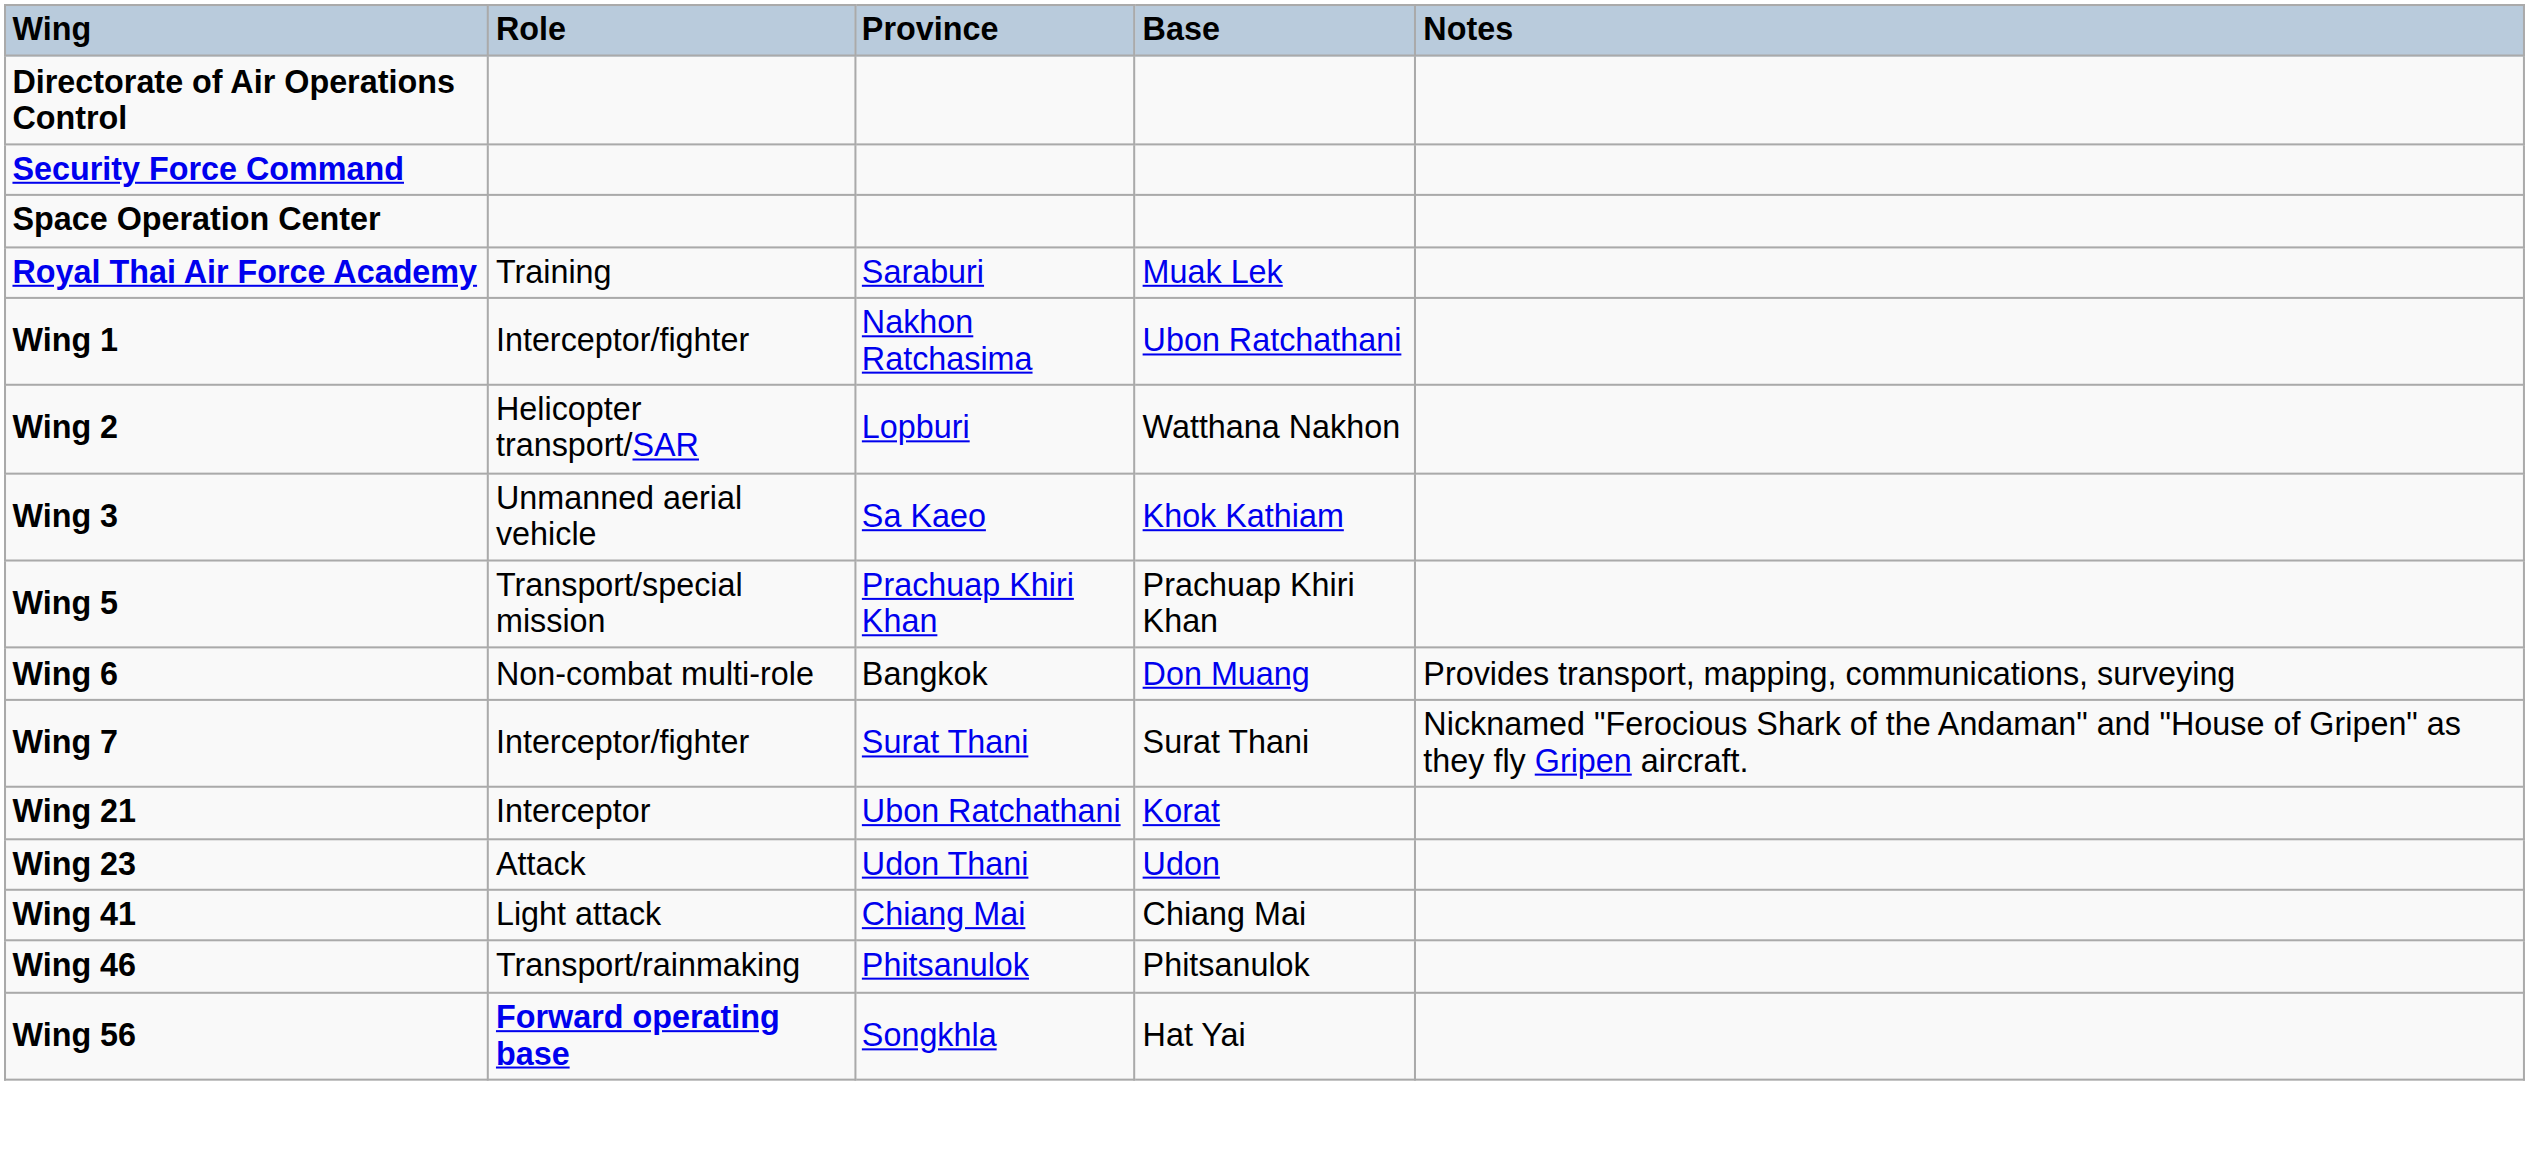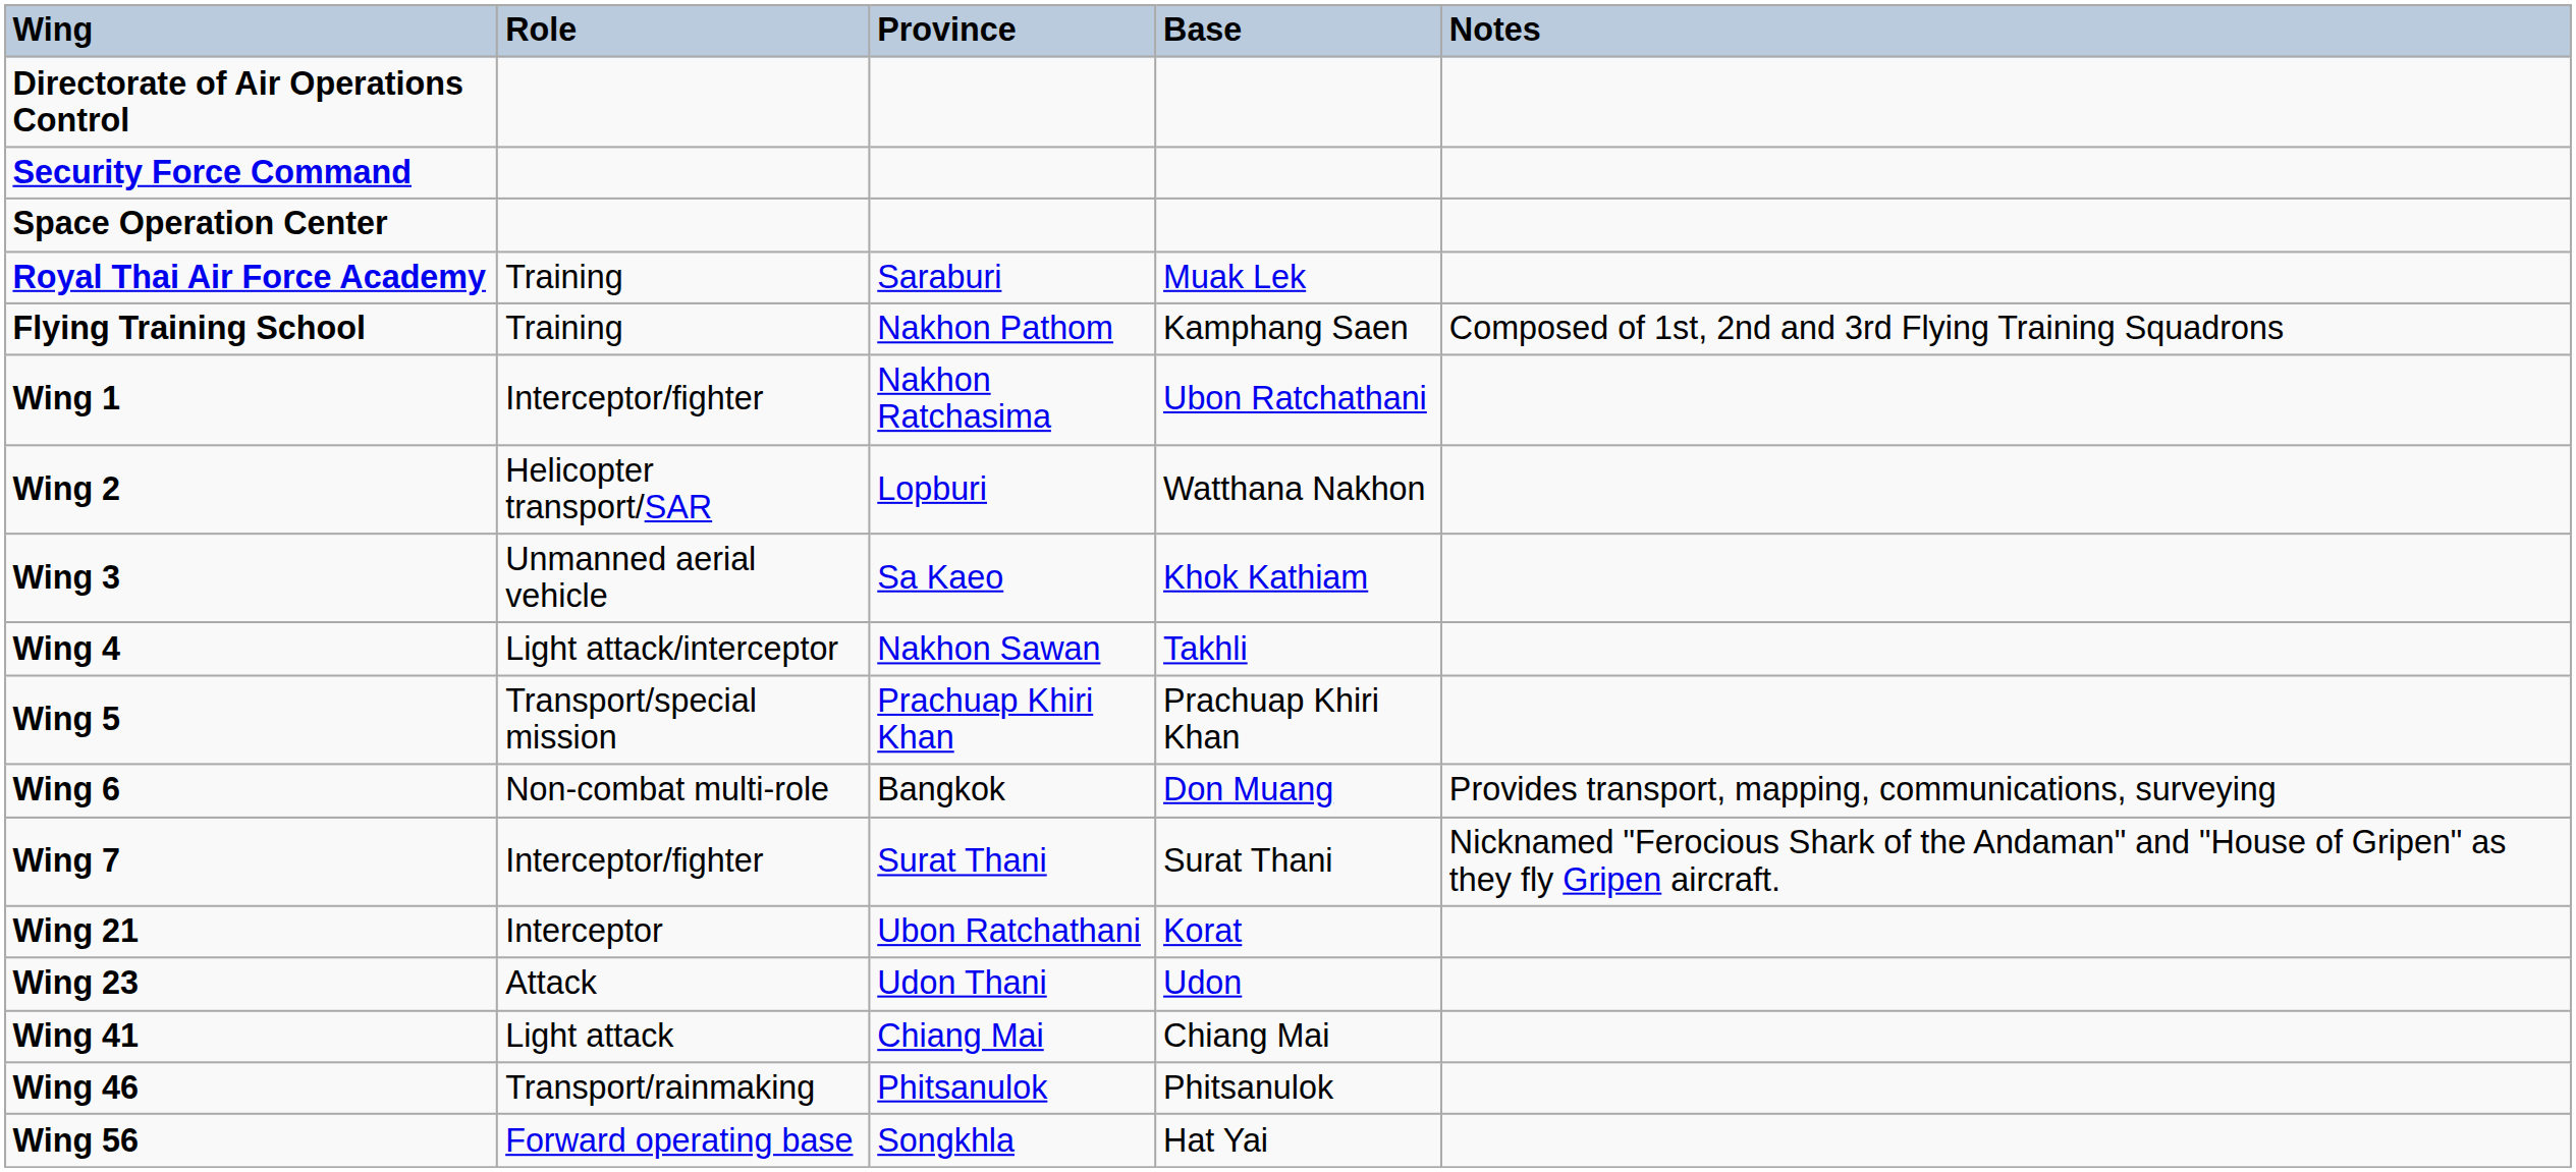+ row: Flying Training School | Training | Nakhon Pathom | Kamphang Saen | Composed of 1st, 2nd and 3rd Flying Training Squadrons
+ row: Wing 4 | Light attack/interceptor | Nakhon Sawan | Takhli
Wing 56 | Role: bold -> normal
